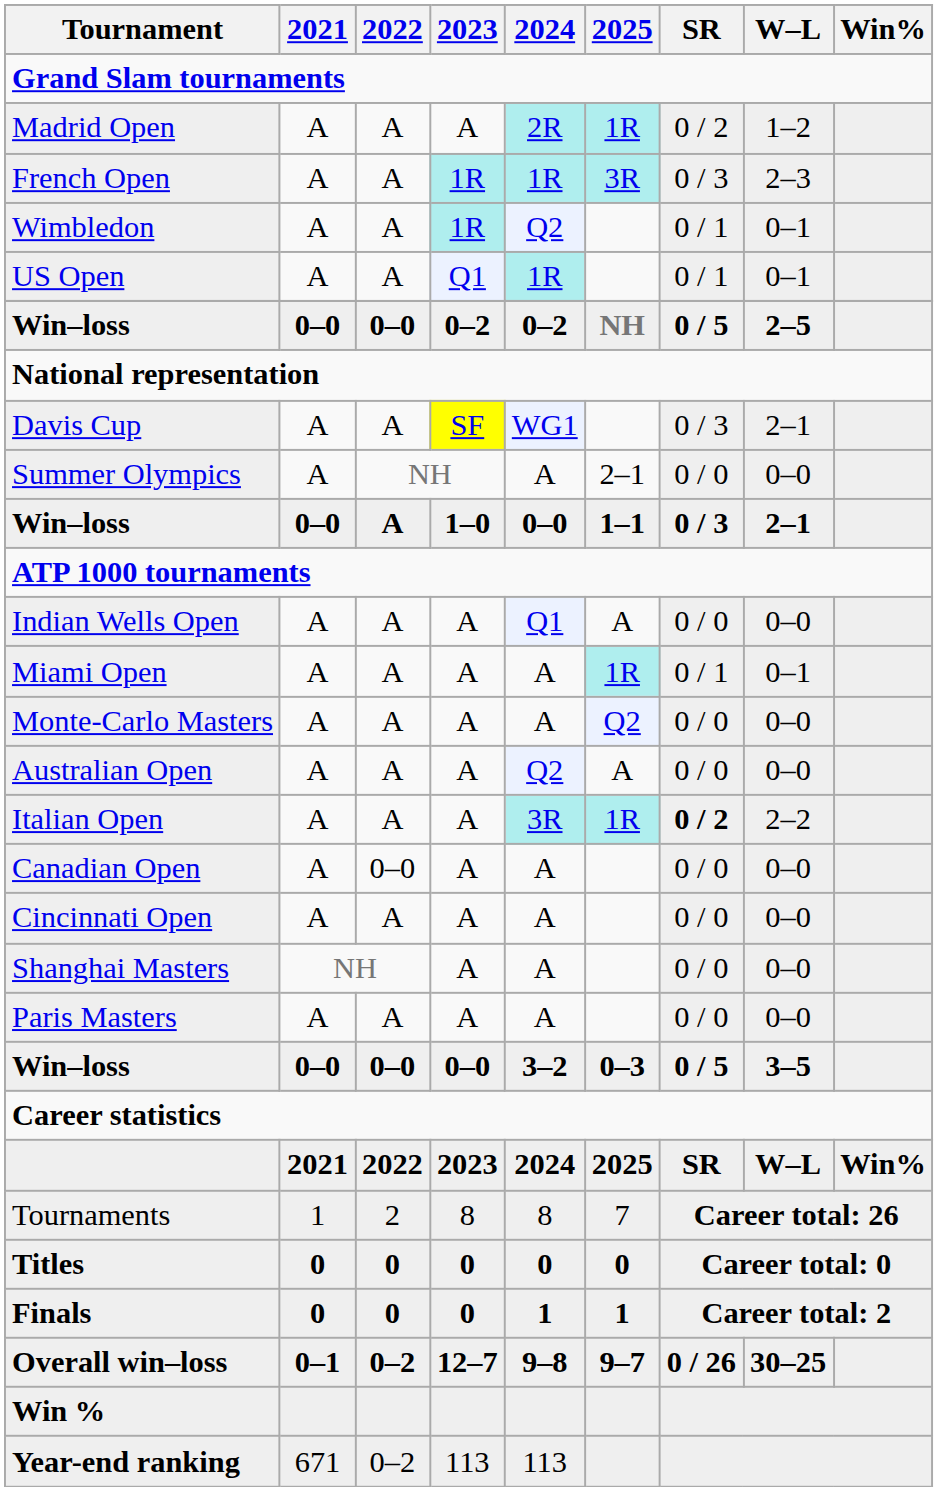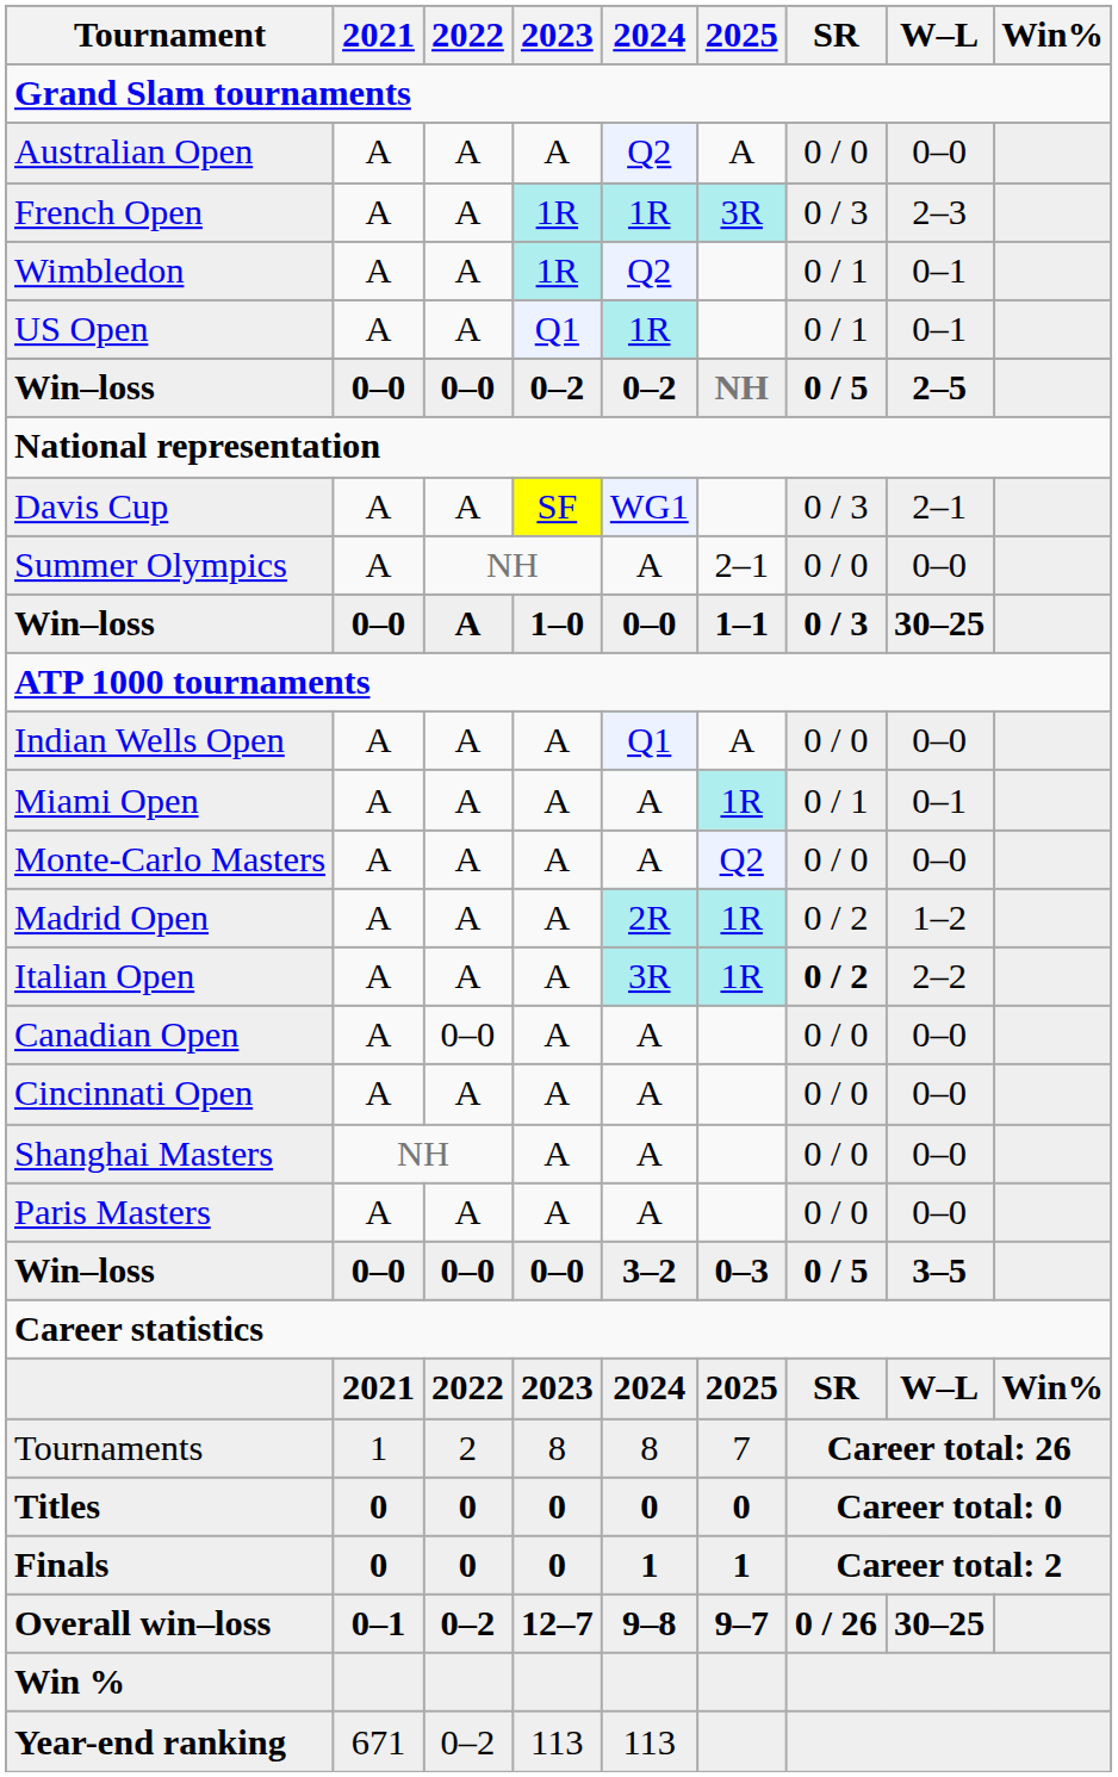rows swapped: Australian Open <-> Madrid Open
Win–loss / 1–0 | W–L: 2–1 -> 30–25
